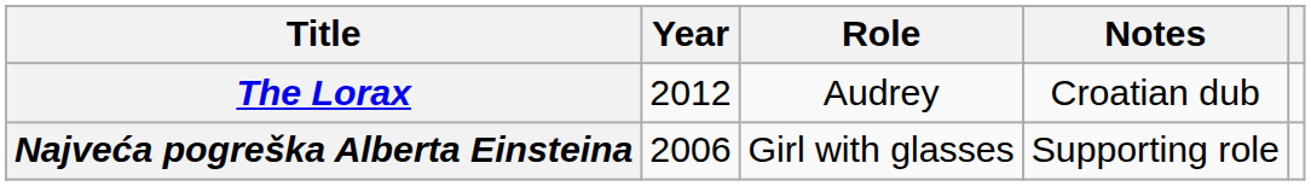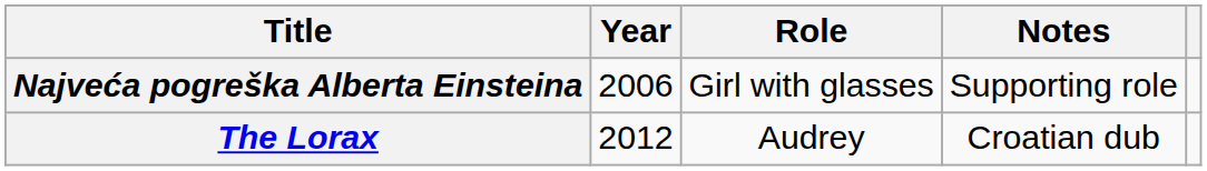rows swapped: Najveća pogreška Alberta Einsteina <-> The Lorax
